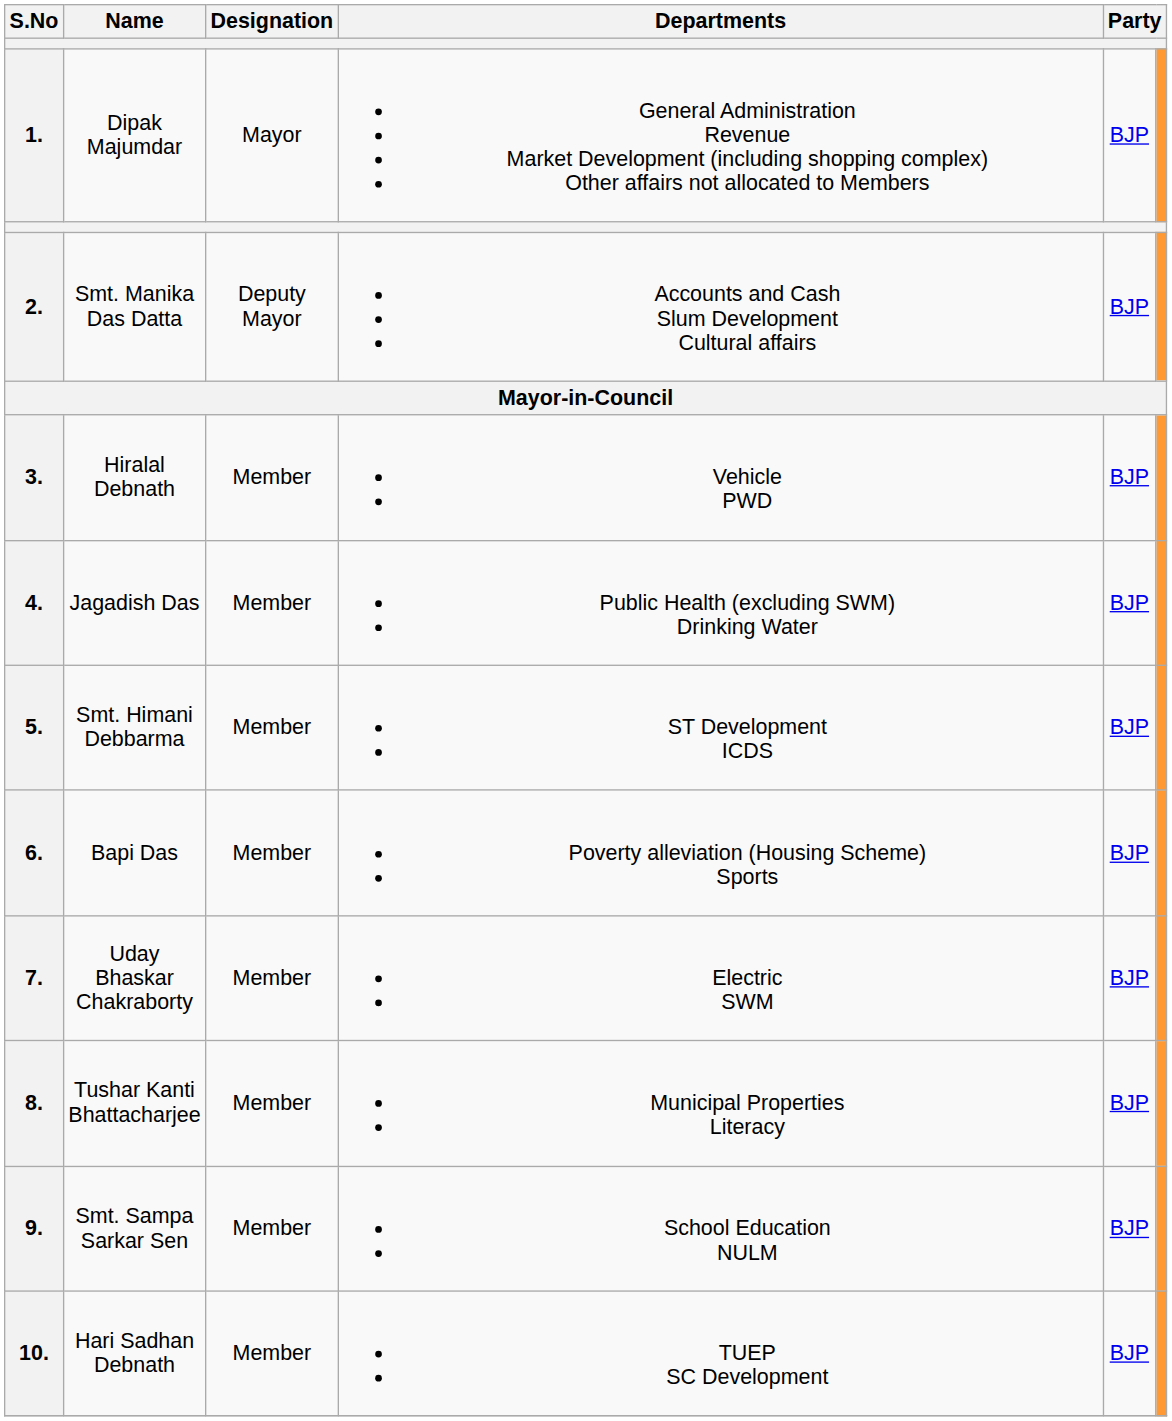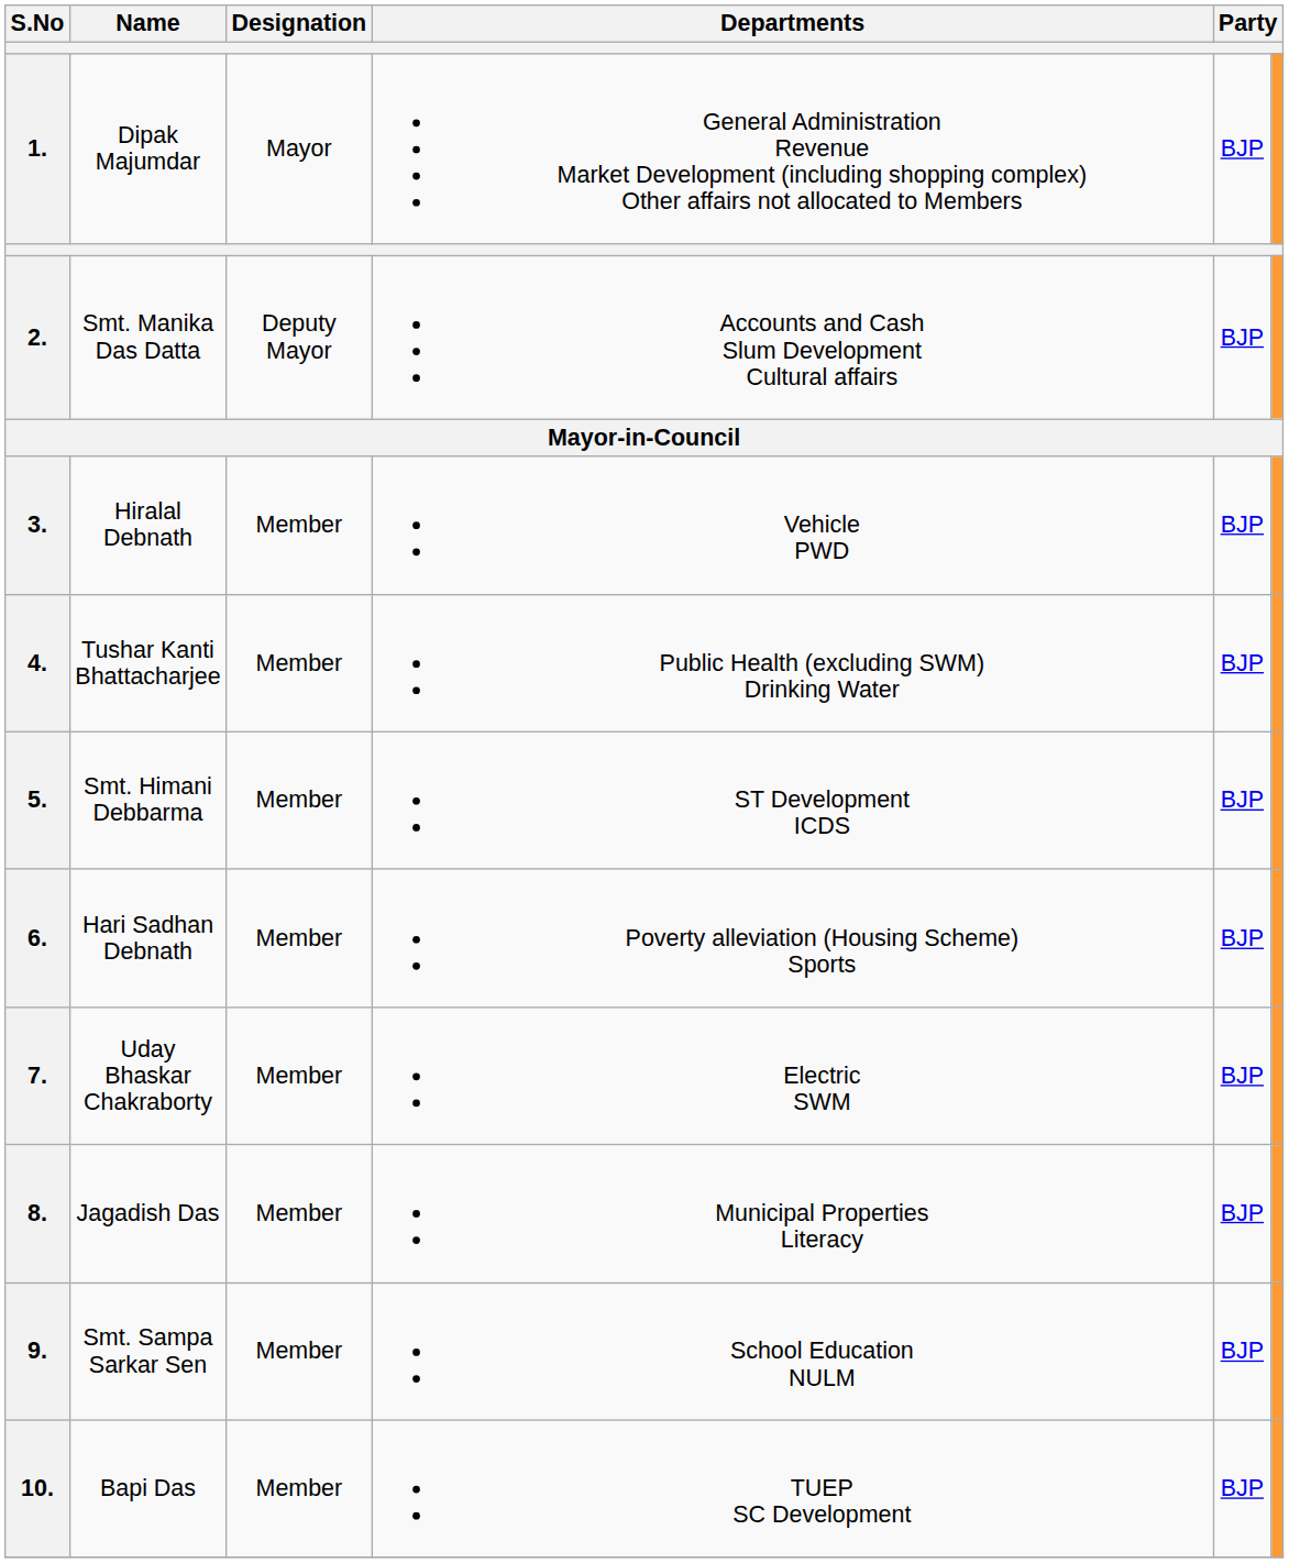4. | Name: Jagadish Das -> Tushar Kanti Bhattacharjee
6. | Name: Bapi Das -> Hari Sadhan Debnath
8. | Name: Tushar Kanti Bhattacharjee -> Jagadish Das
10. | Name: Hari Sadhan Debnath -> Bapi Das
